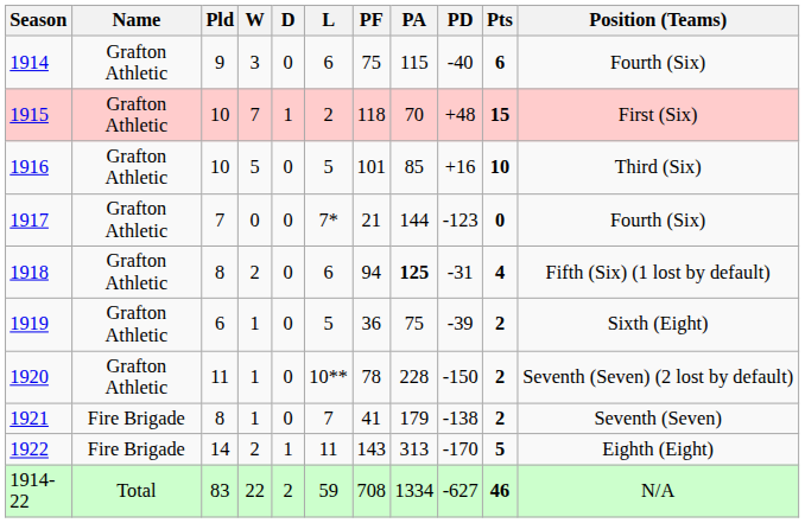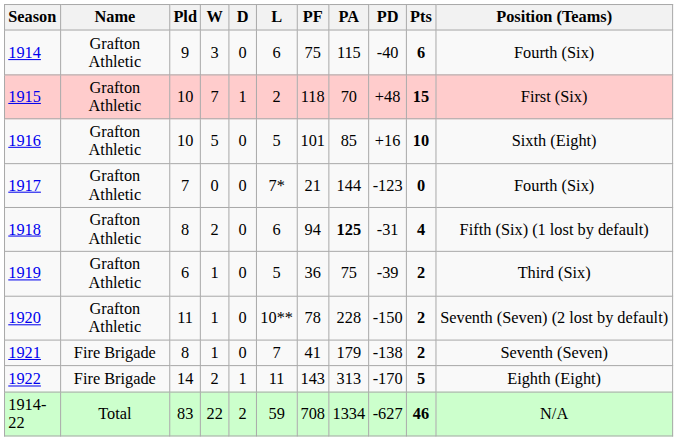1916 | Position (Teams): Third (Six) -> Sixth (Eight)
1919 | Position (Teams): Sixth (Eight) -> Third (Six)
